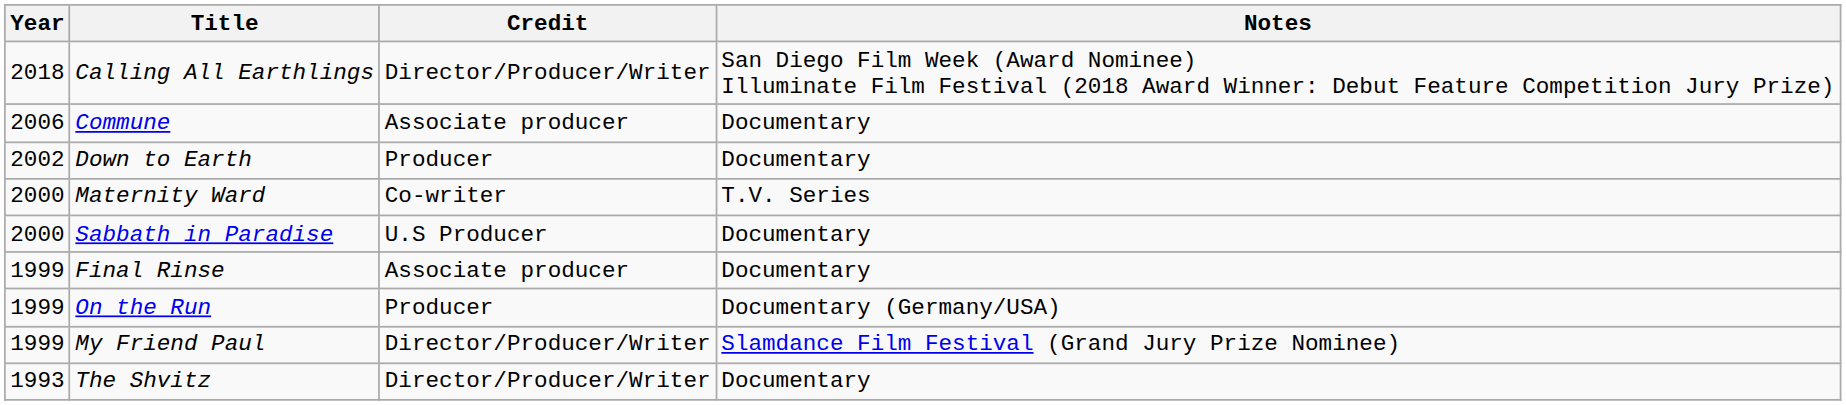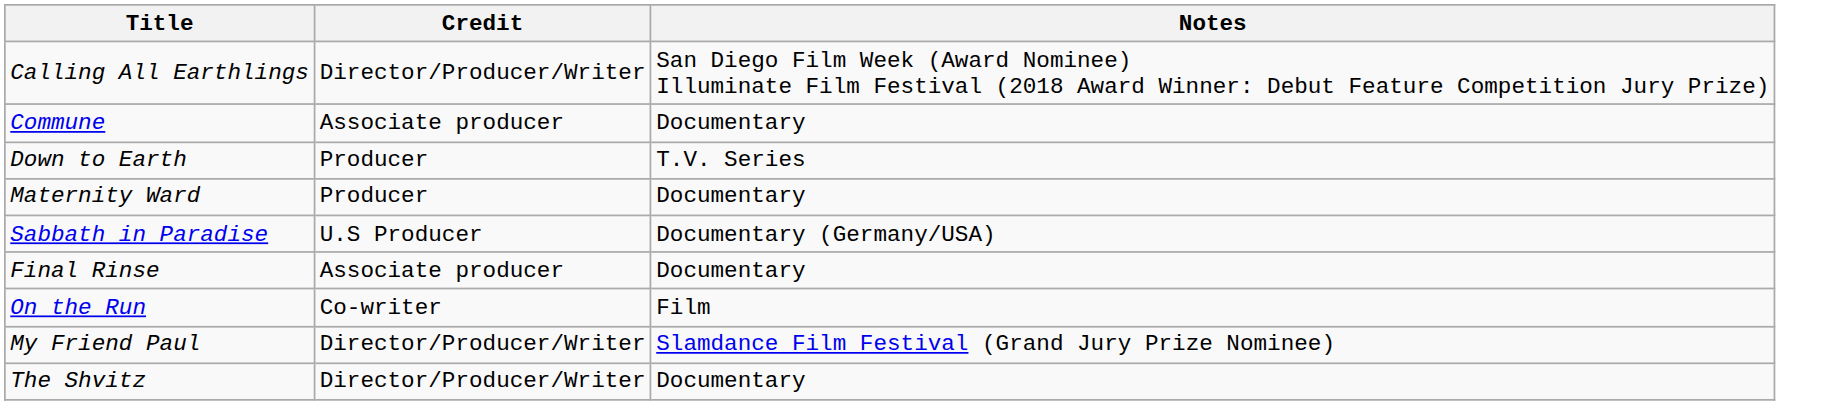- column: Year | 2018 | 2006 | 2002 | 2000 | 2000 | 1999 | 1999 | 1999 | 1993
Down to Earth | Notes: Documentary -> T.V. Series
Maternity Ward | Credit: Co-writer -> Producer
Maternity Ward | Notes: T.V. Series -> Documentary
Sabbath in Paradise | Notes: Documentary -> Documentary (Germany/USA)
On the Run | Credit: Producer -> Co-writer
On the Run | Notes: Documentary (Germany/USA) -> Film
